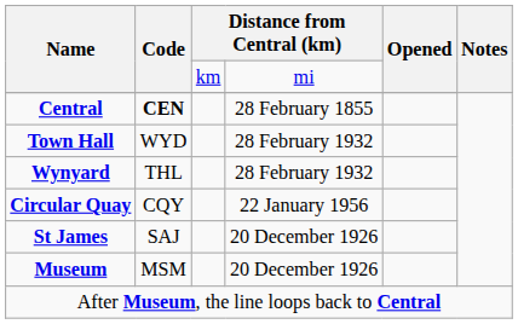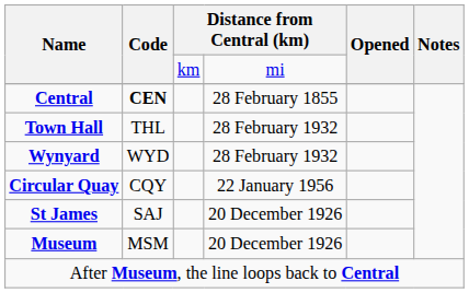Town Hall | Code: WYD -> THL
Wynyard | Code: THL -> WYD
